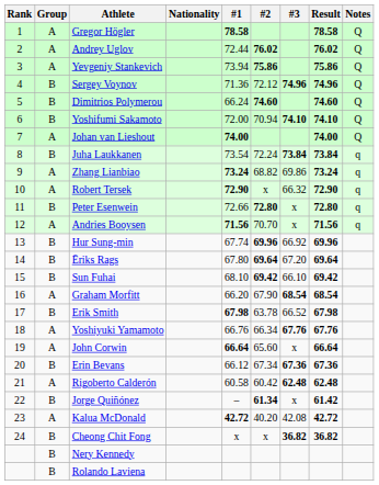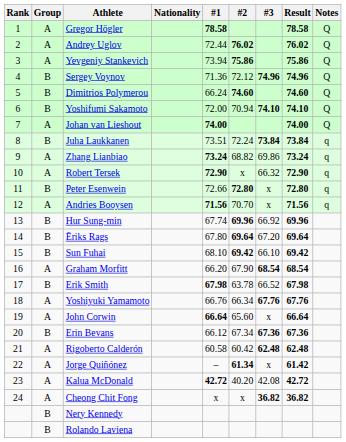Juha Laukkanen | #1: 73.54 -> 73.51
Jorge Quiñónez | Group: B -> A
Cheong Chit Fong | Group: B -> A
